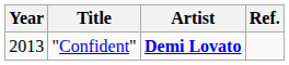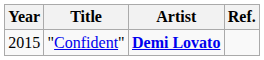"Confident" | Year: 2013 -> 2015
